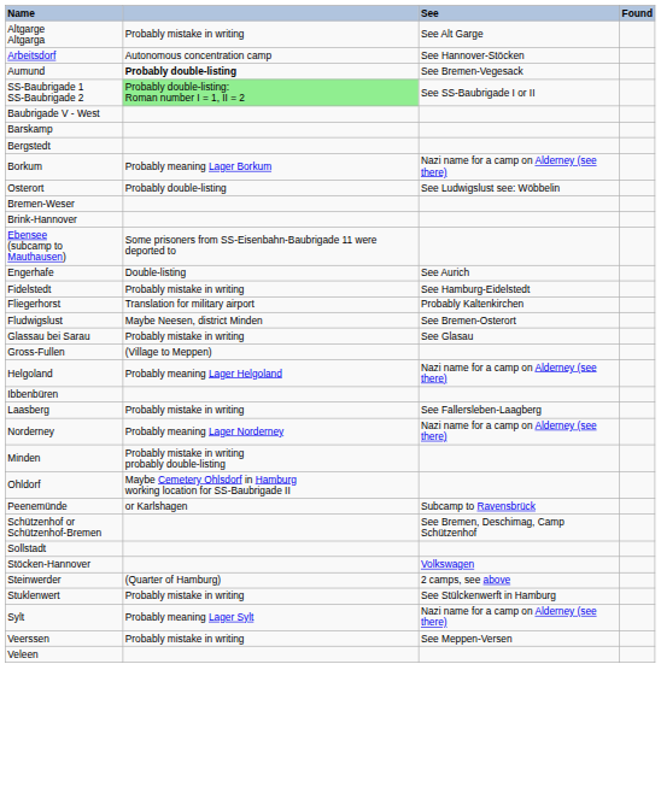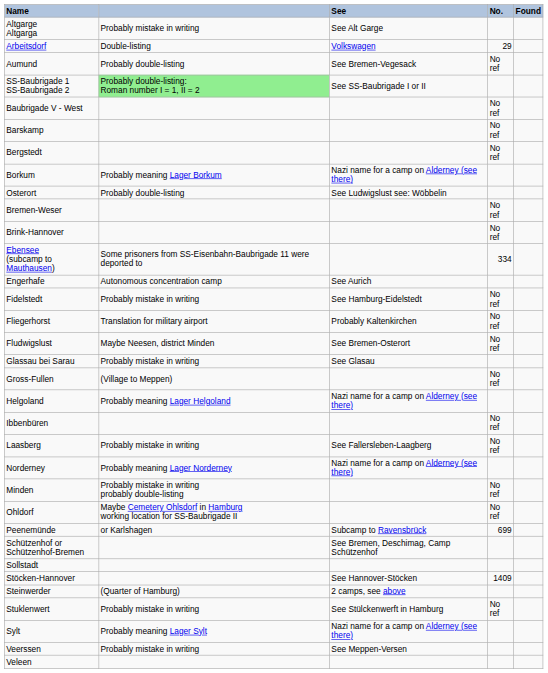+ column: No. | 29 | No ref | No ref | No ref | No ref | No ref | No ref | 334 | No ref | No ref | No ref | No ref | No ref | No ref | No ref | No ref | 699 | 1409 | No ref
Arbeitsdorf | column 2: Autonomous concentration camp -> Double-listing
Arbeitsdorf | See: See Hannover-Stöcken -> Volkswagen
Aumund | column 2: bold -> normal
Engerhafe | column 2: Double-listing -> Autonomous concentration camp
Stöcken-Hannover | See: Volkswagen -> See Hannover-Stöcken
